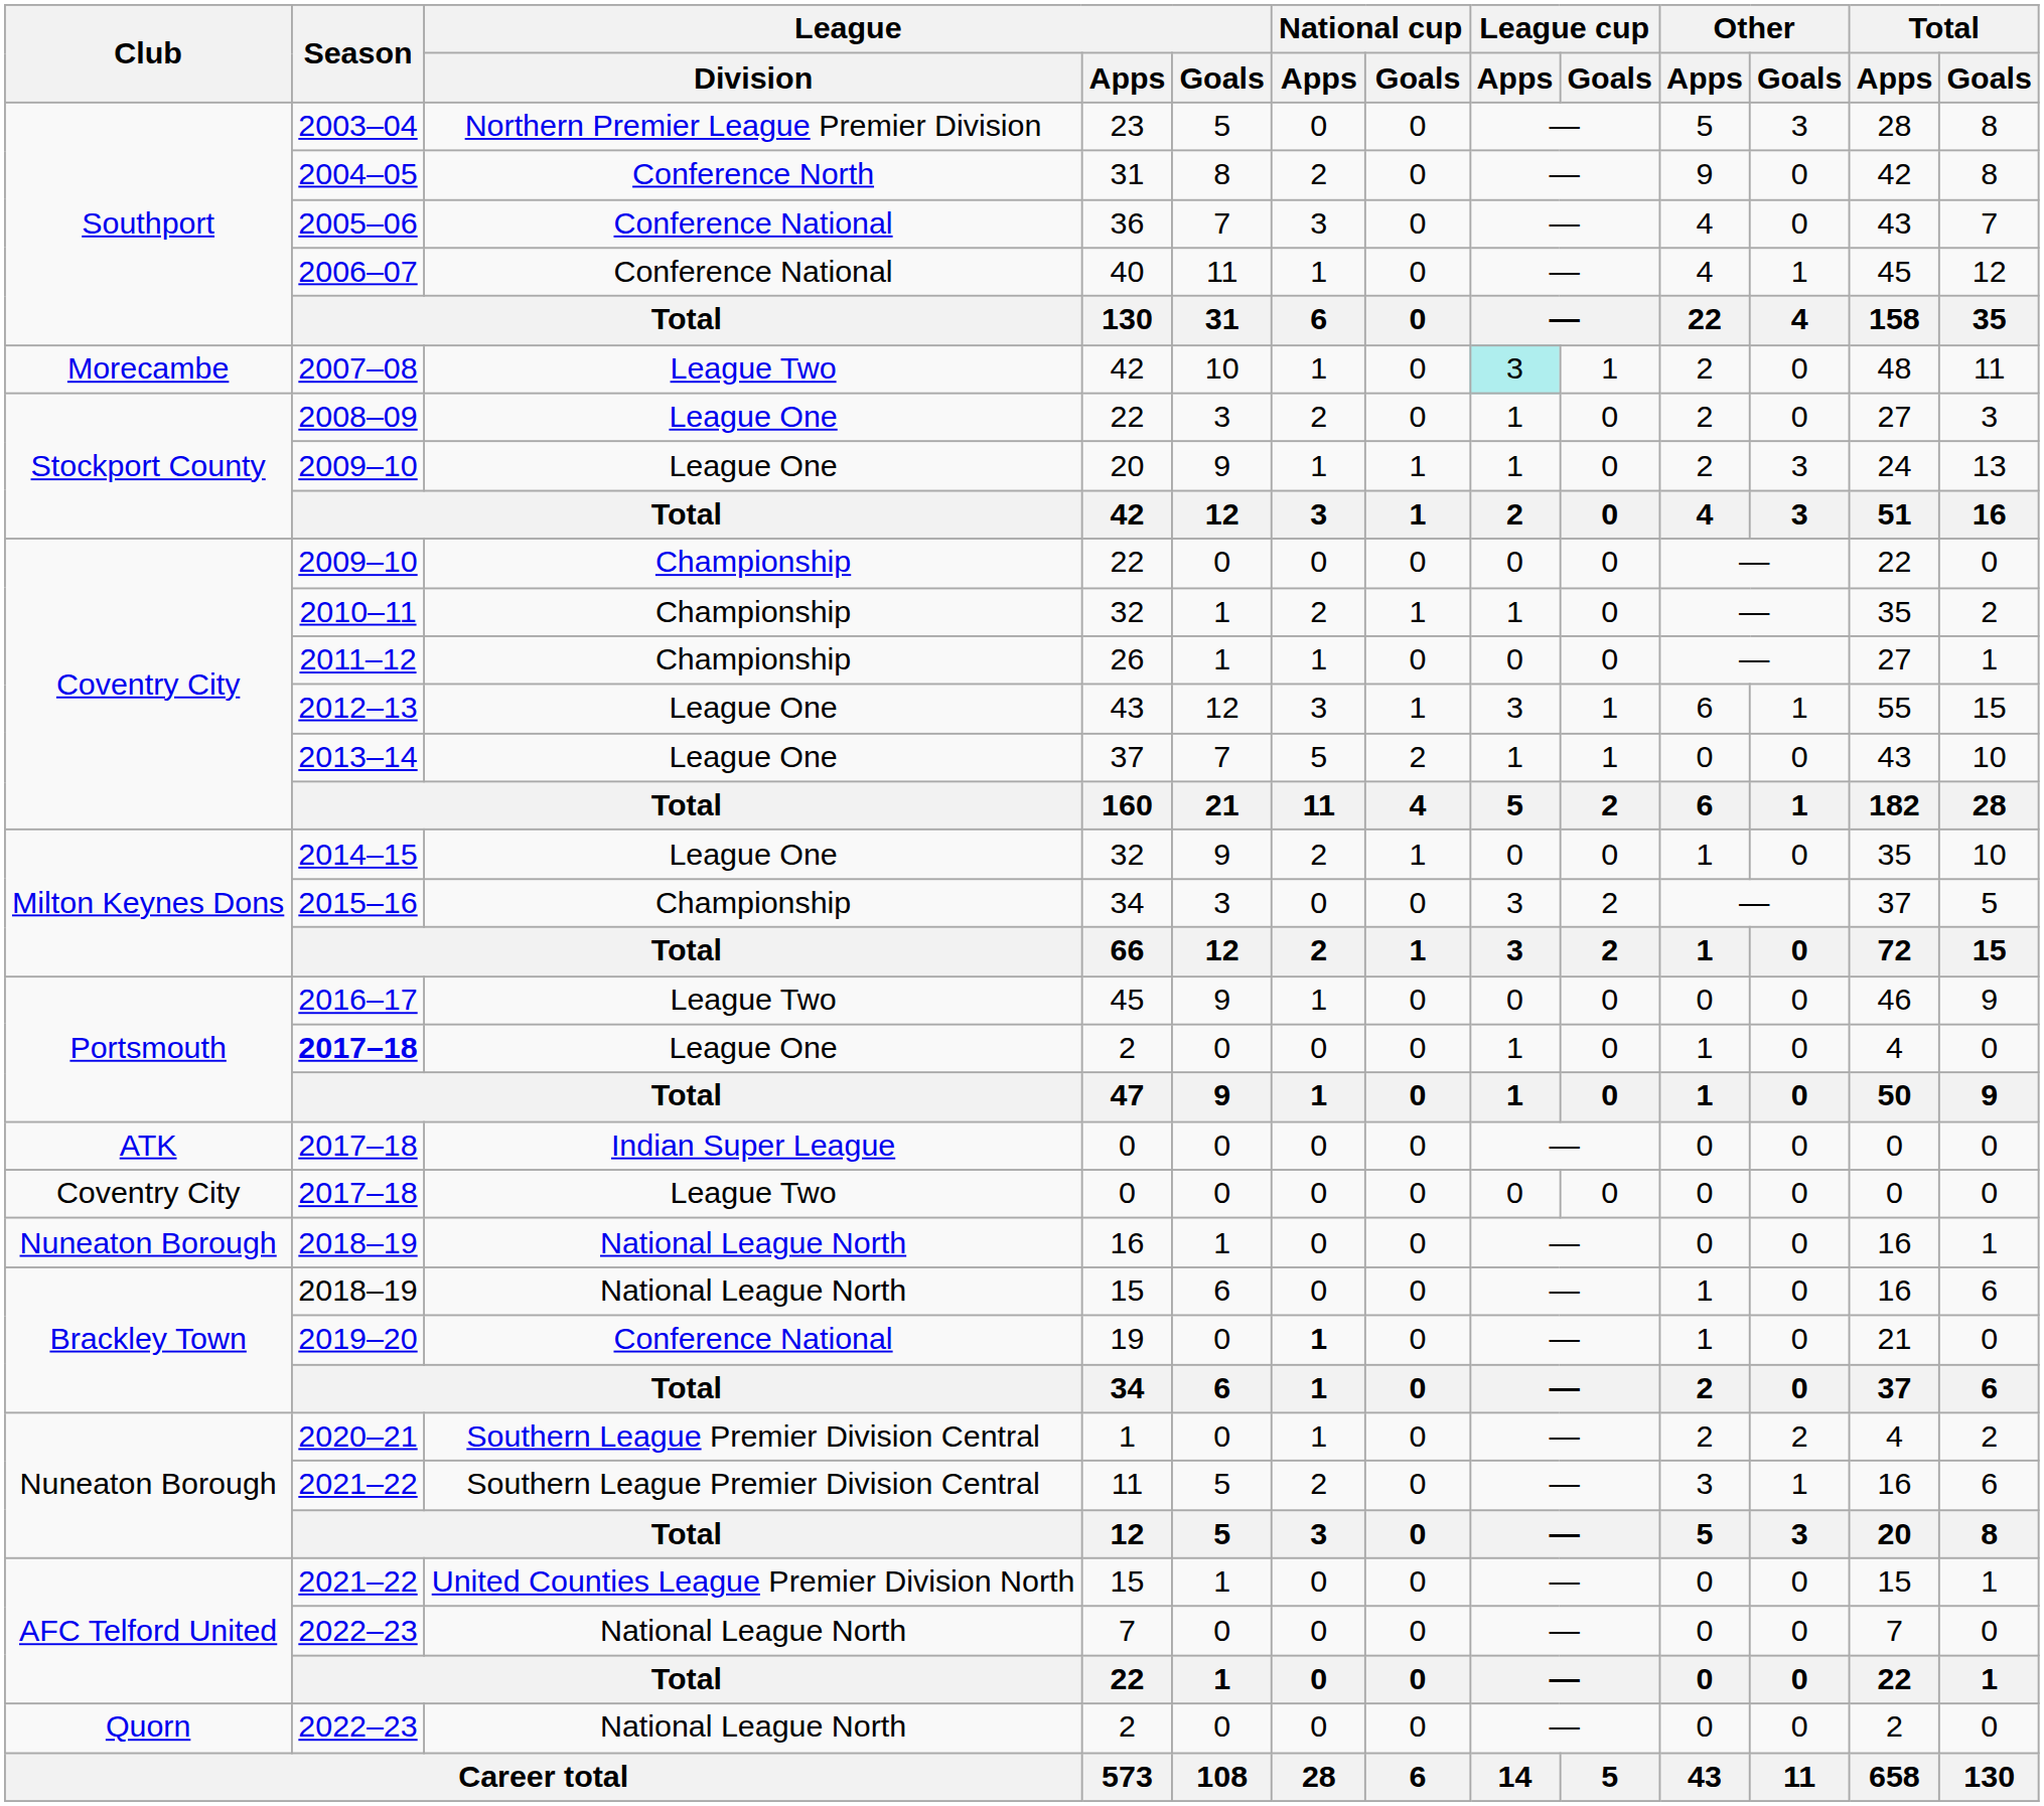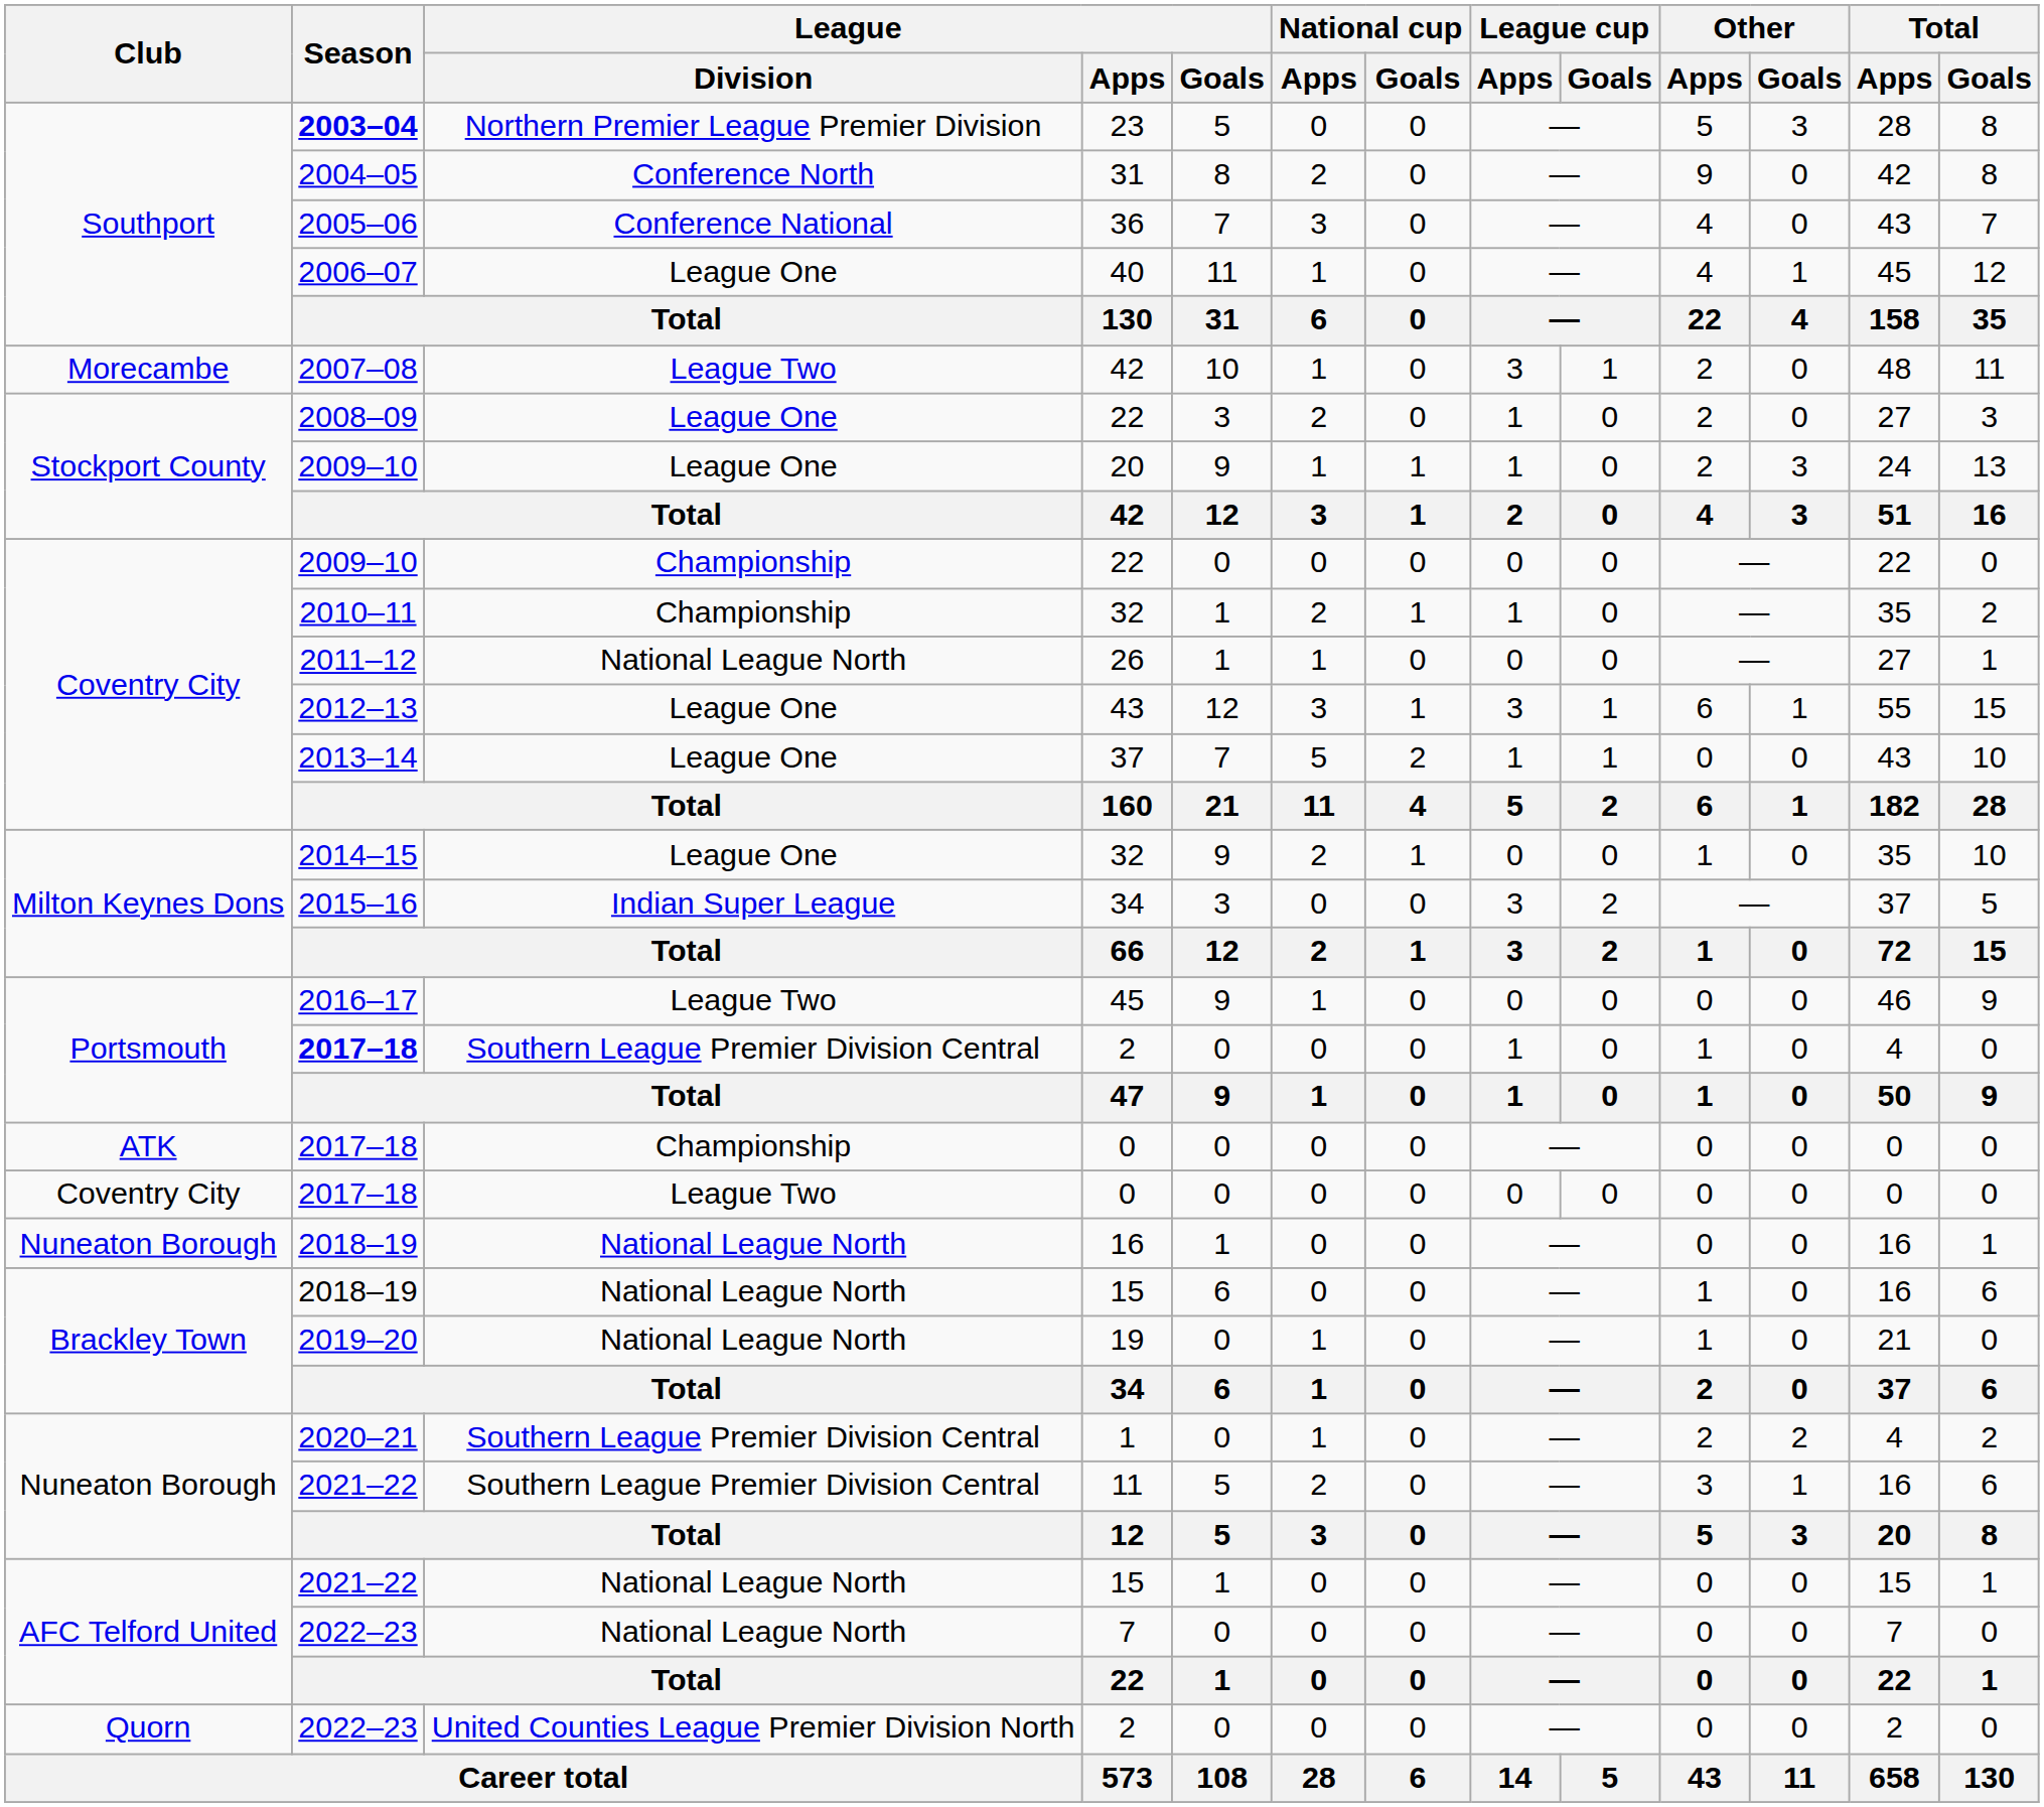23 | Season: normal -> bold
40 | League / Division: Conference National -> League One
Morecambe / 42 | League cup / Apps: paleturquoise background -> no background
26 | League / Division: Championship -> National League North
Milton Keynes Dons / 34 | League / Division: Championship -> Indian Super League
Portsmouth / 2 | League / Division: League One -> Southern League Premier Division Central
ATK / 0 | League / Division: Indian Super League -> Championship
19 | League / Division: Conference National -> National League North
19 | National cup / Apps: bold -> normal
AFC Telford United / 15 | League / Division: United Counties League Premier Division North -> National League North
Quorn / 2 | League / Division: National League North -> United Counties League Premier Division North
